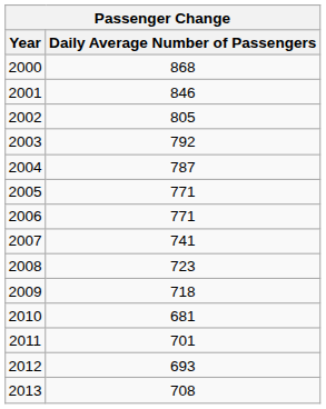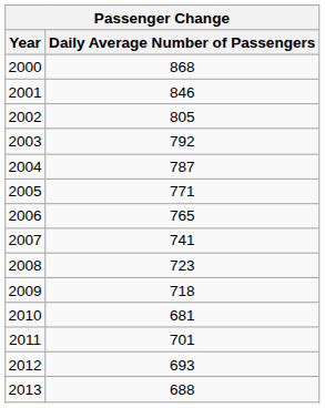2006 | Daily Average Number of Passengers: 771 -> 765
2013 | Daily Average Number of Passengers: 708 -> 688
